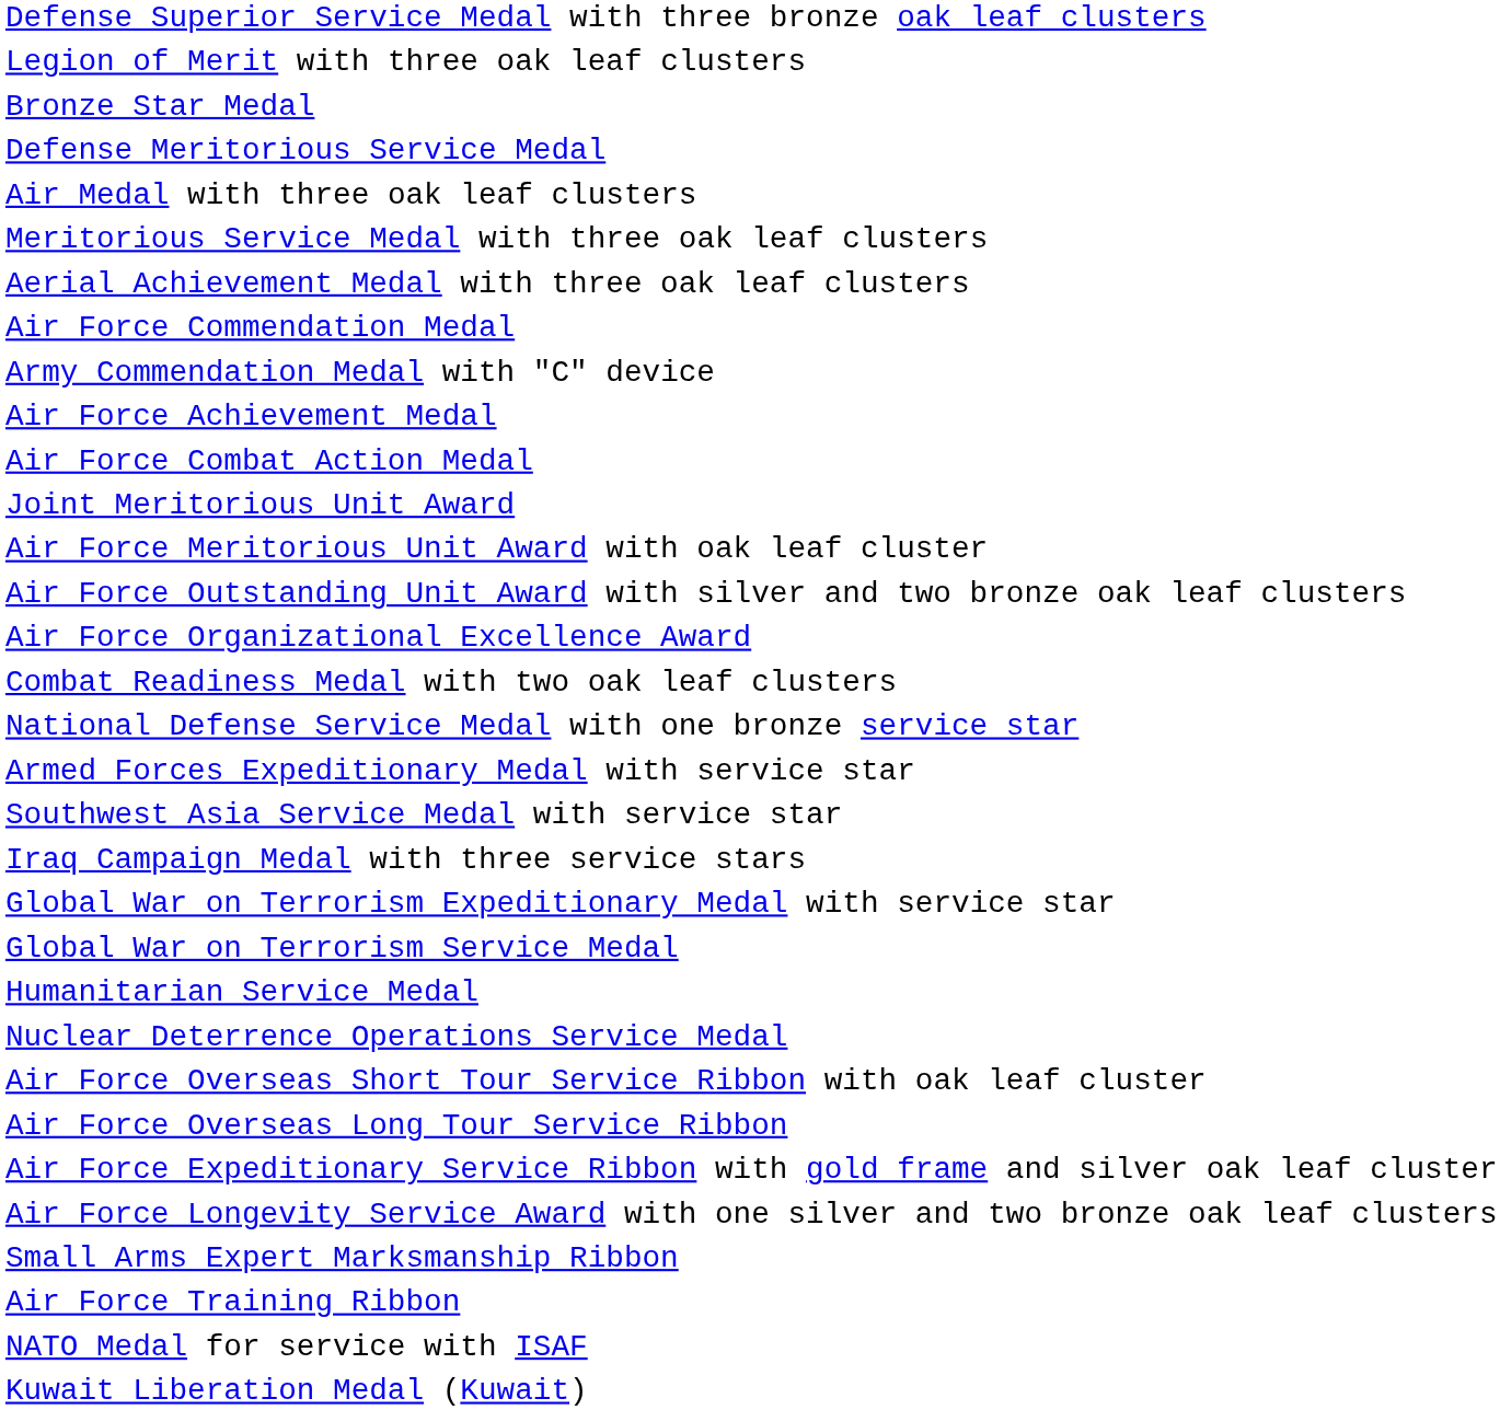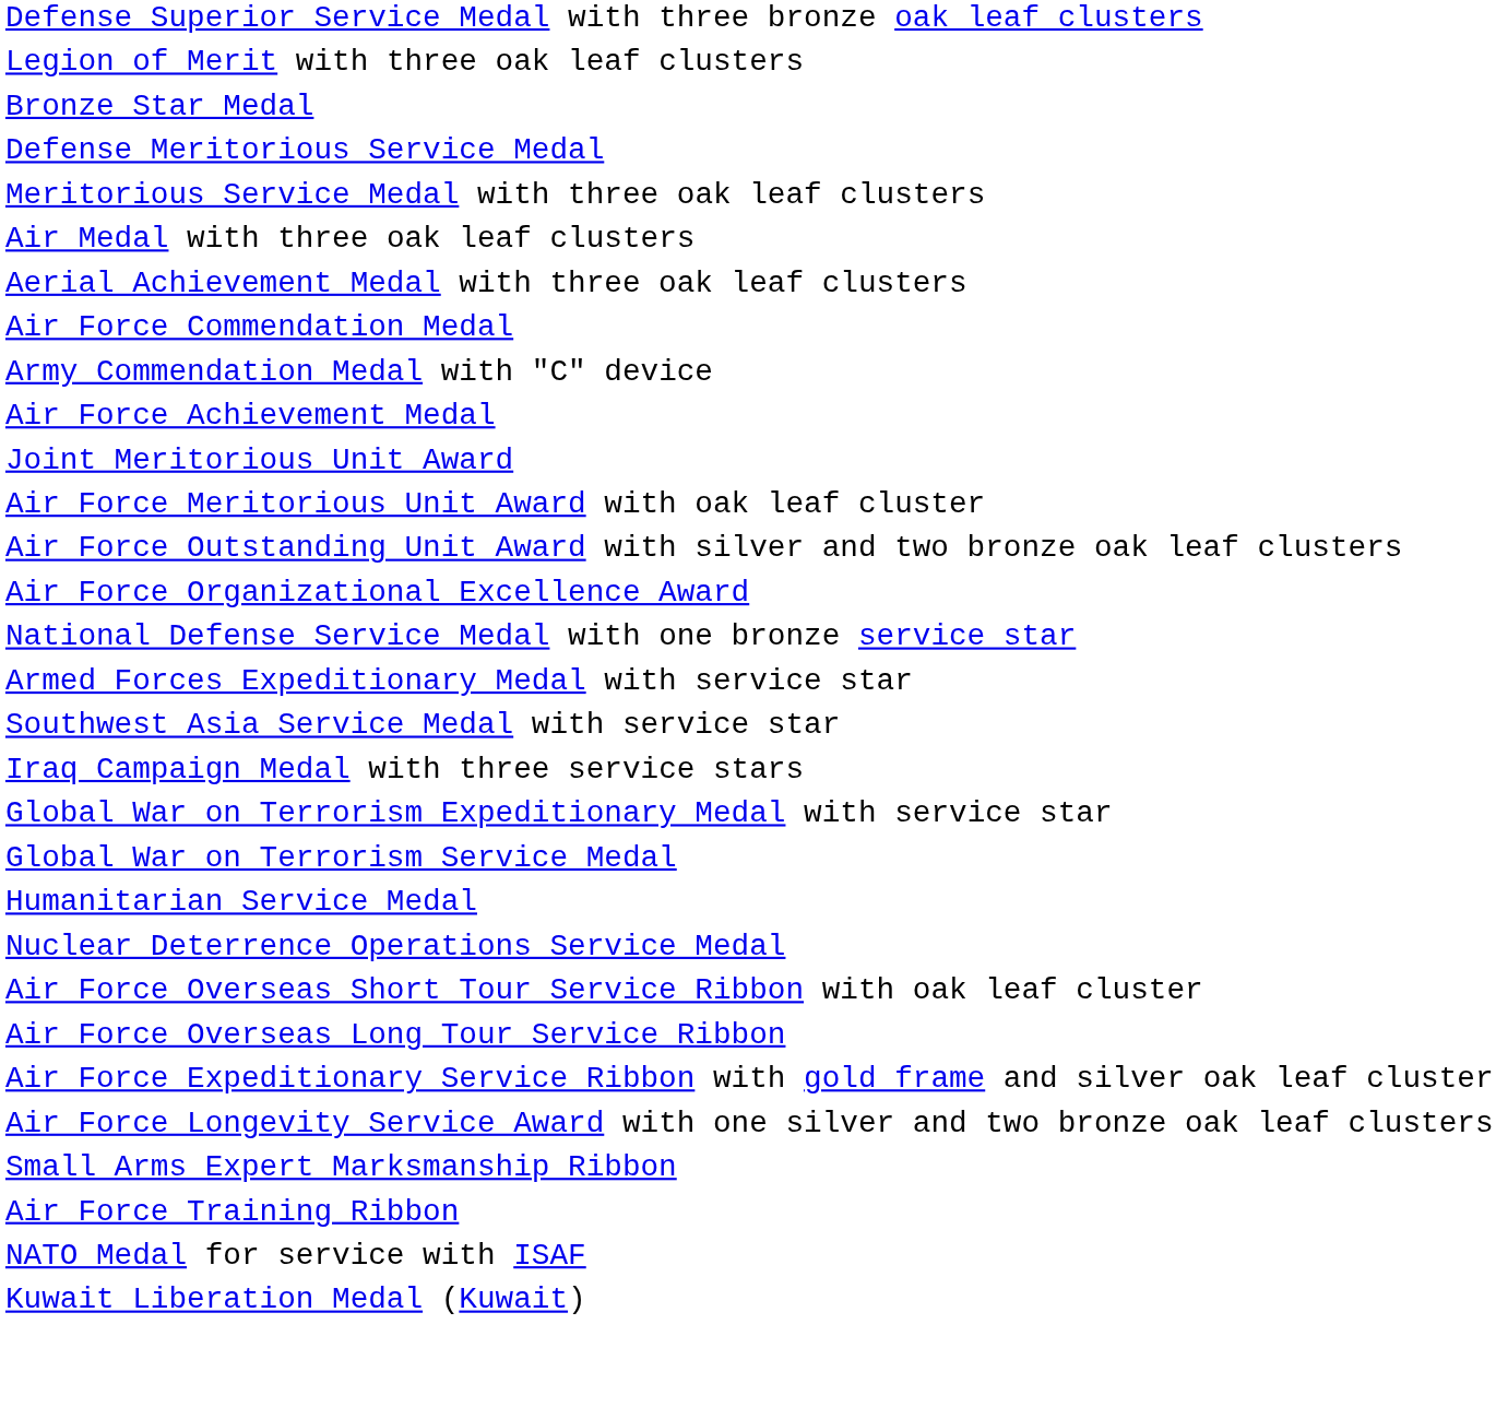rows swapped: Meritorious Service Medal with three oak leaf clusters <-> Air Medal with three oak leaf clusters
- row: Air Force Combat Action Medal
- row: Combat Readiness Medal with two oak leaf clusters
